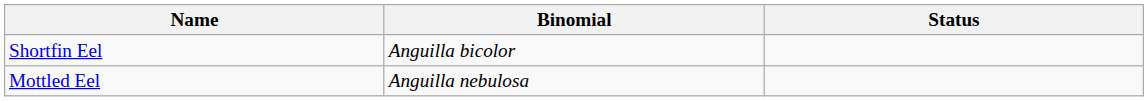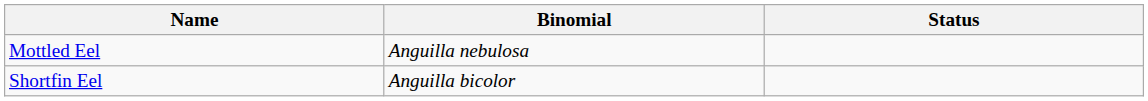rows swapped: Mottled Eel <-> Shortfin Eel
